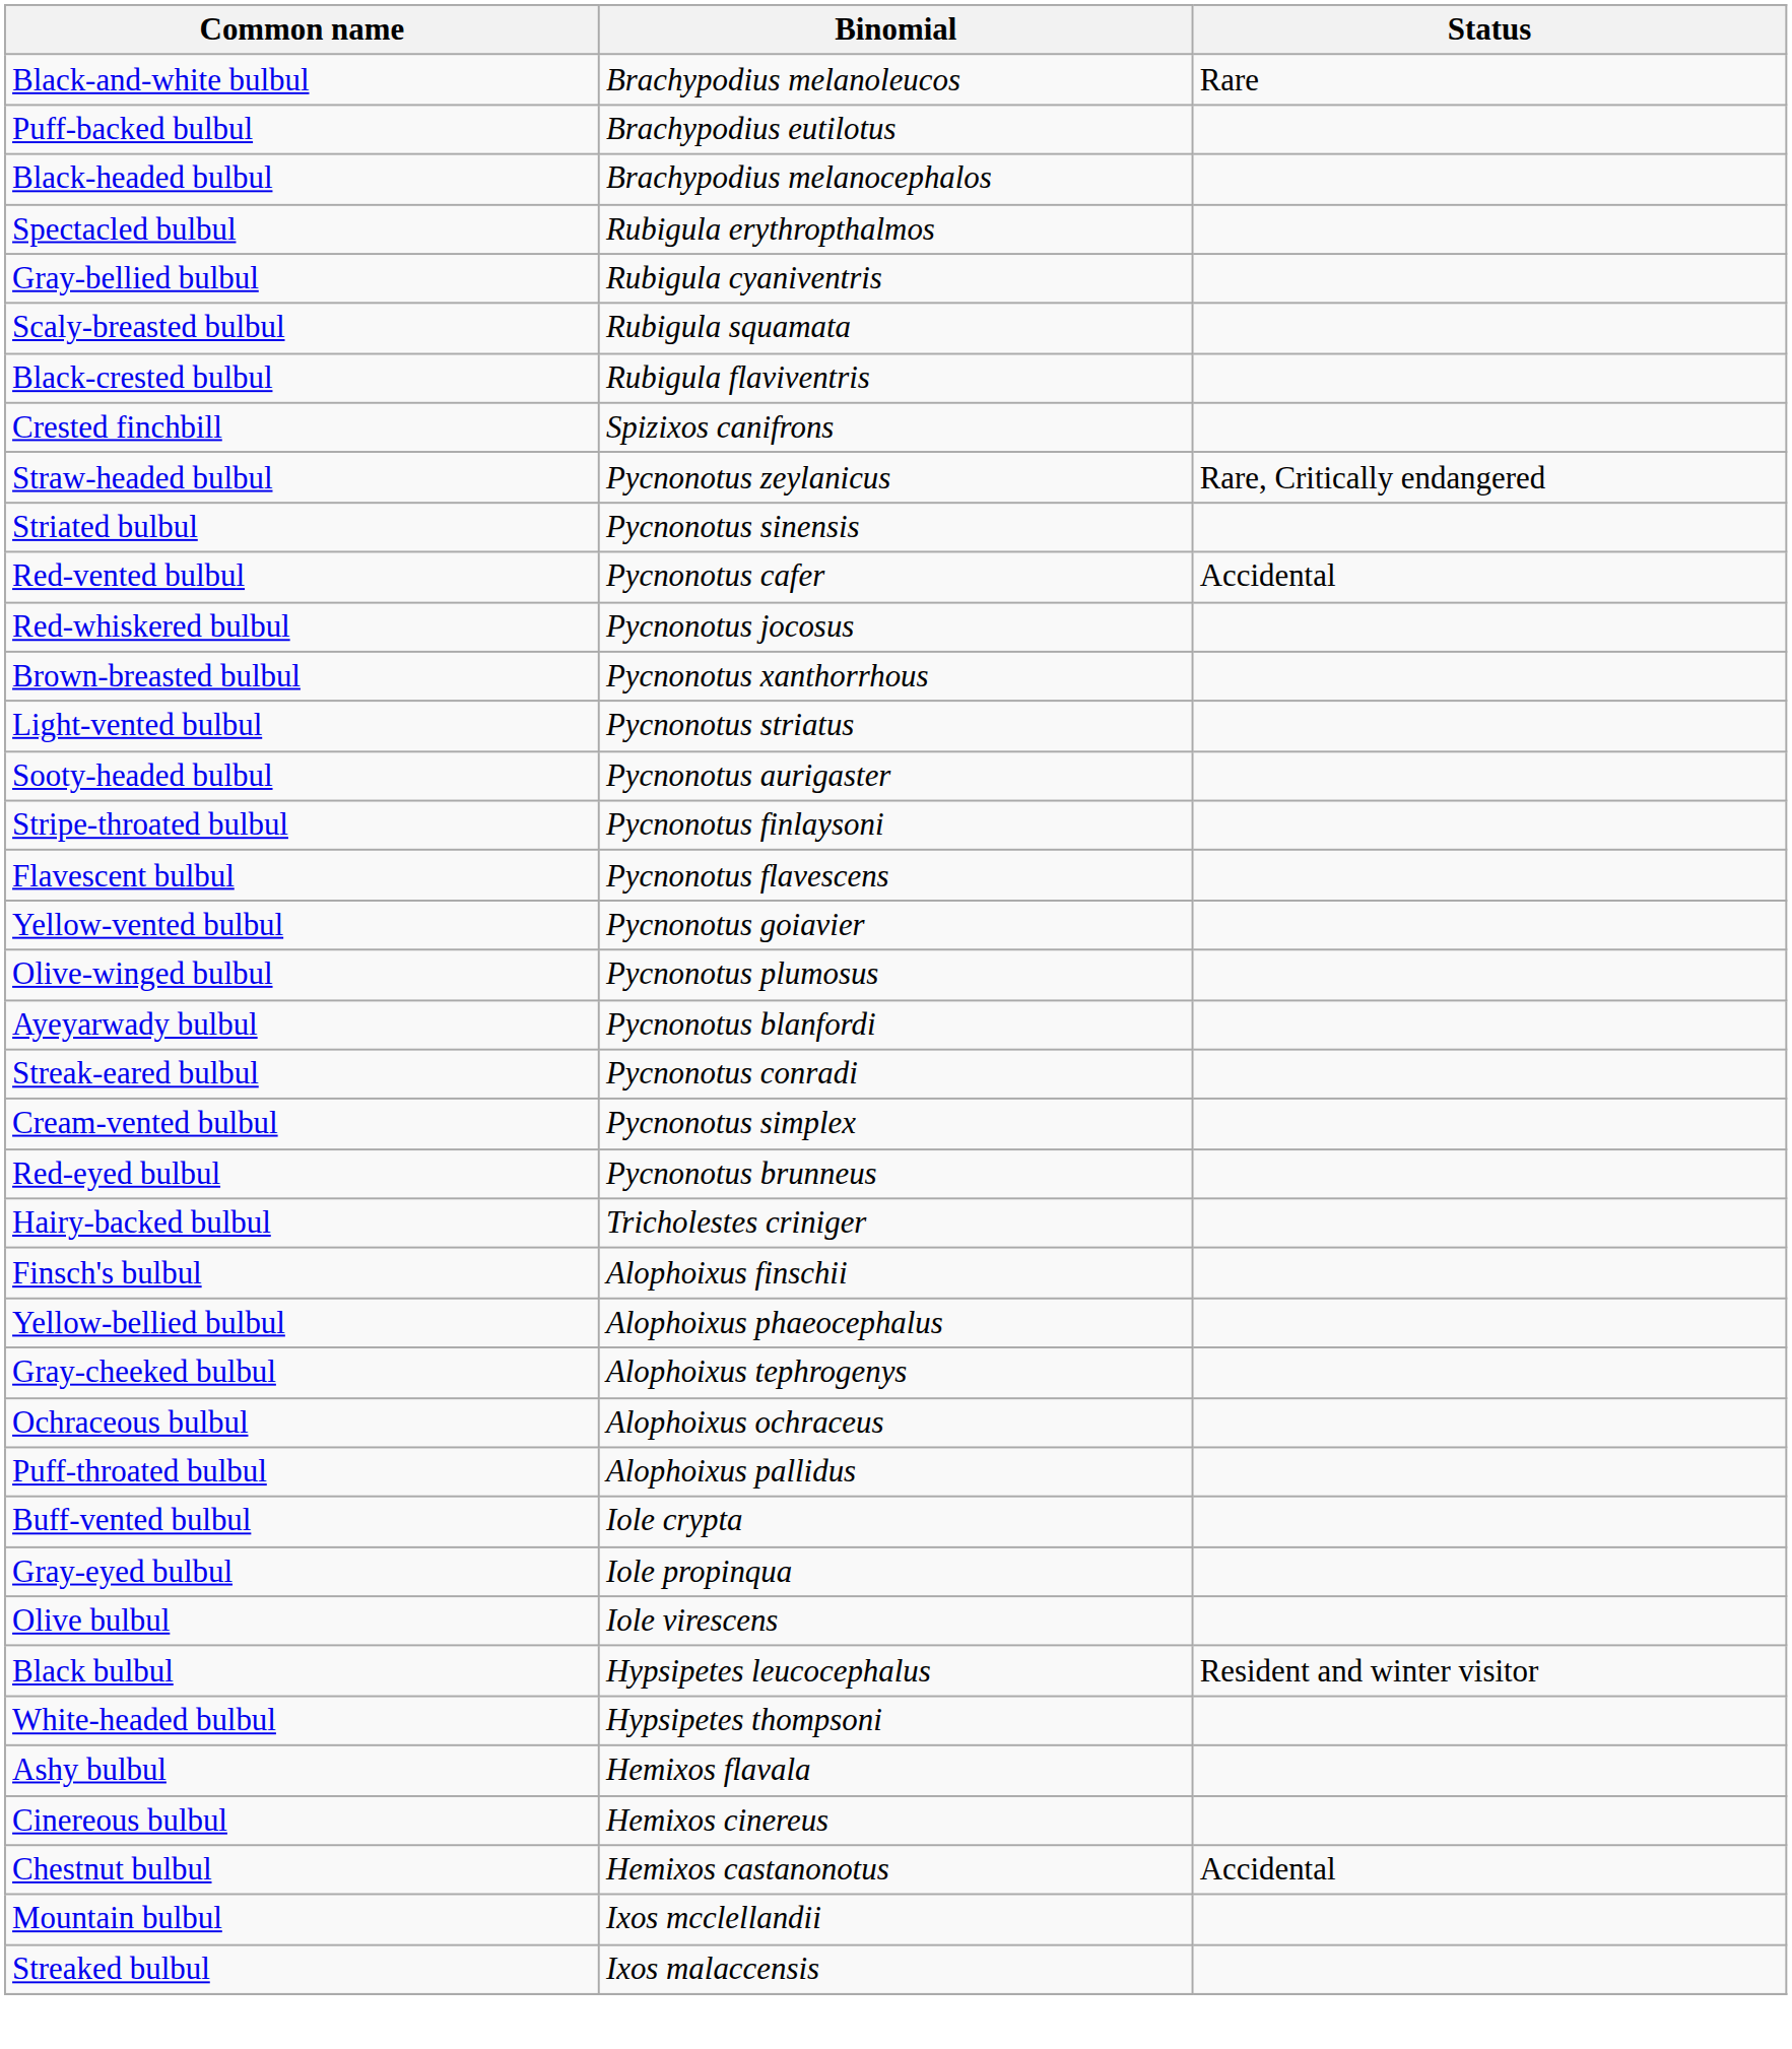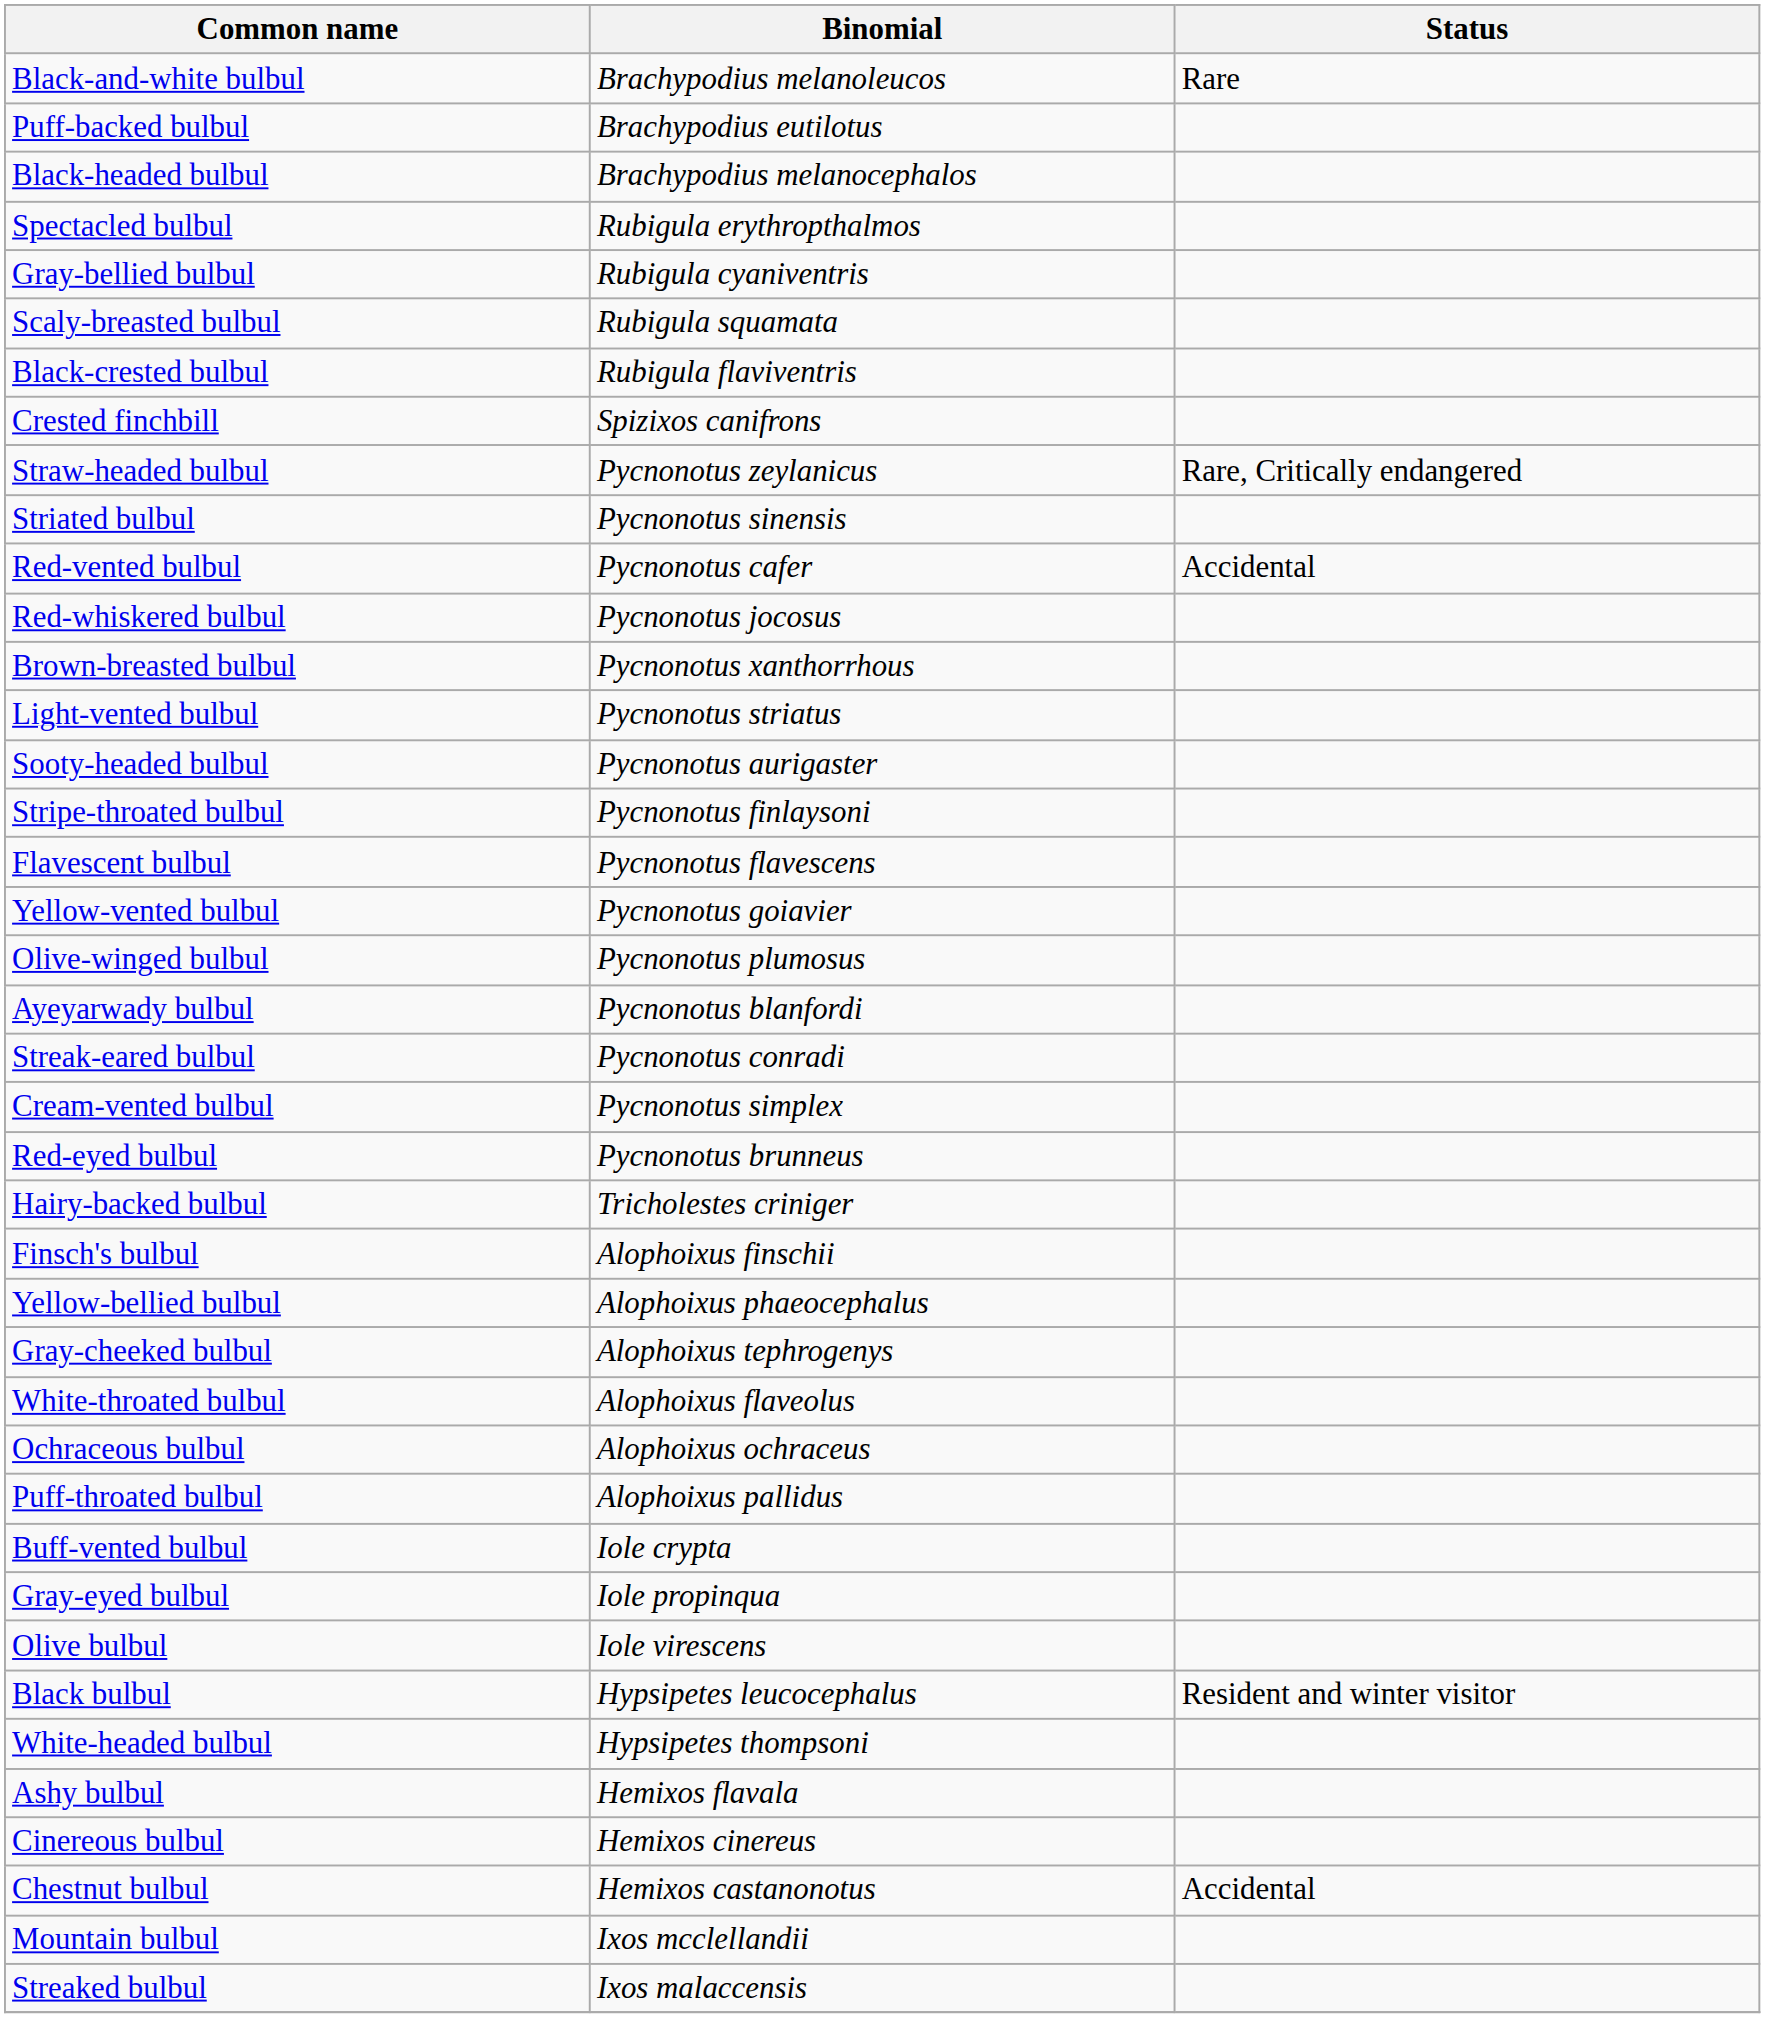+ row: White-throated bulbul | Alophoixus flaveolus
